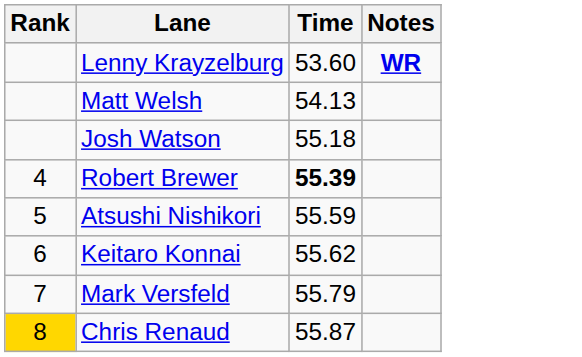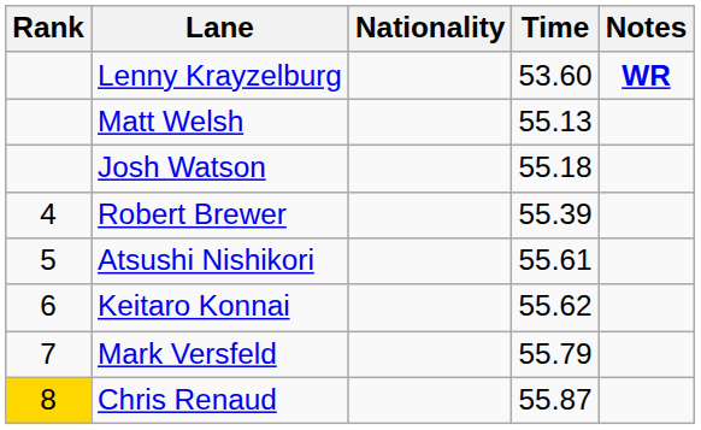+ column: Nationality
Matt Welsh | Time: 54.13 -> 55.13
Robert Brewer | Time: bold -> normal
Atsushi Nishikori | Time: 55.59 -> 55.61
